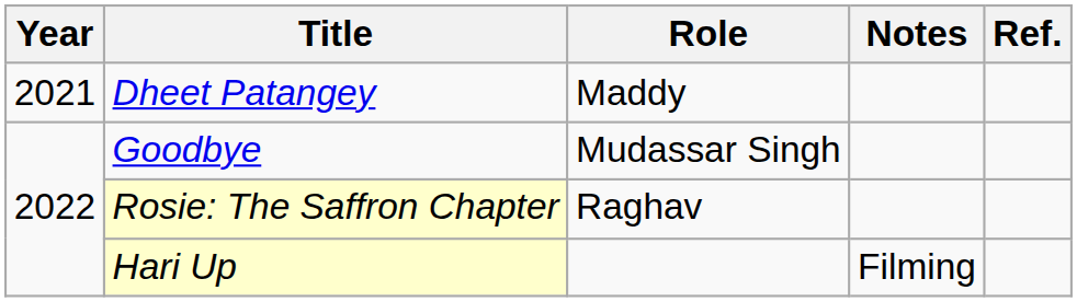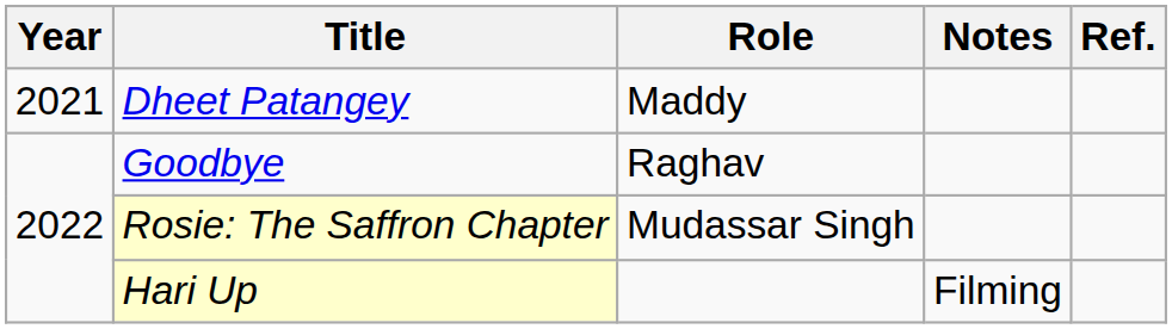Goodbye | Role: Mudassar Singh -> Raghav
Rosie: The Saffron Chapter | Role: Raghav -> Mudassar Singh
